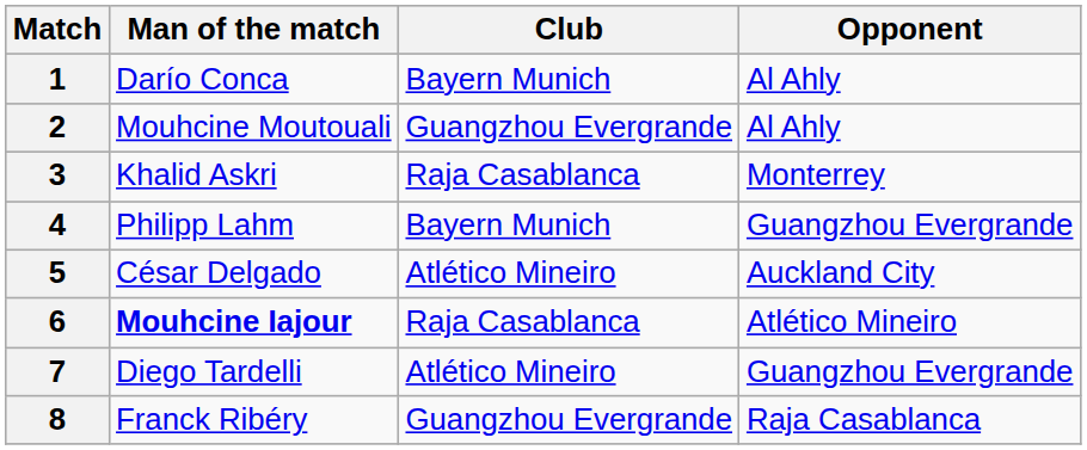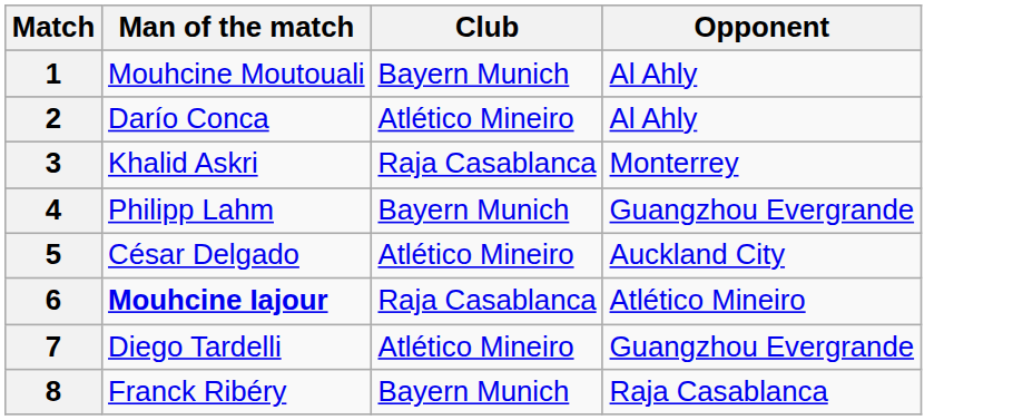1 | Man of the match: Darío Conca -> Mouhcine Moutouali
2 | Man of the match: Mouhcine Moutouali -> Darío Conca
2 | Club: Guangzhou Evergrande -> Atlético Mineiro
8 | Club: Guangzhou Evergrande -> Bayern Munich
